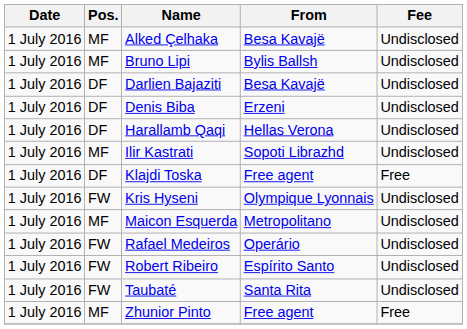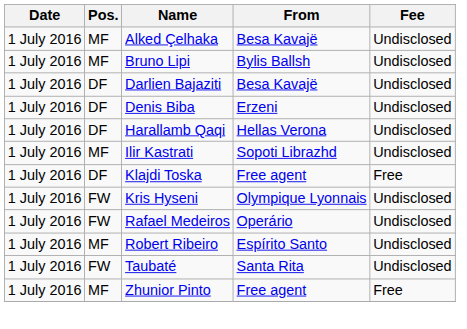- row: 1 July 2016 | MF | Maicon Esquerda | Metropolitano | Undisclosed
Robert Ribeiro | Pos.: FW -> MF
